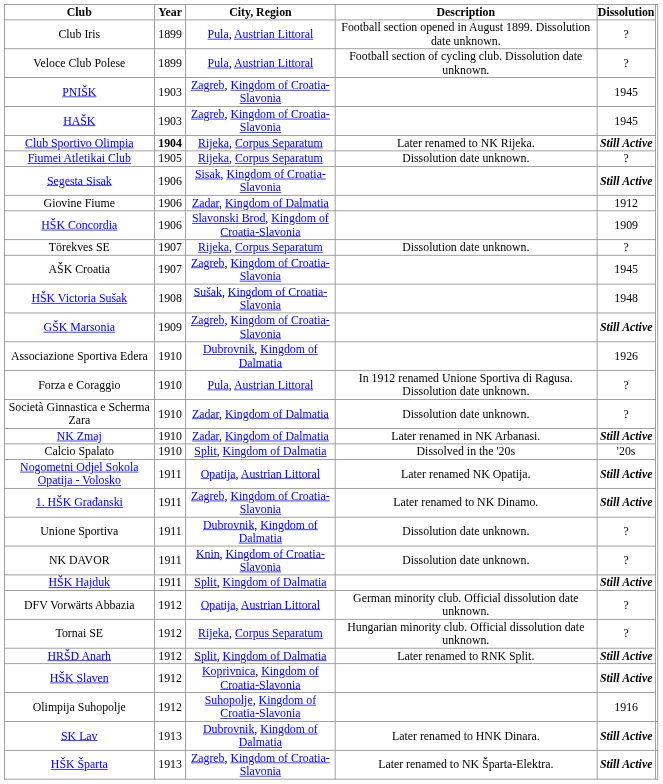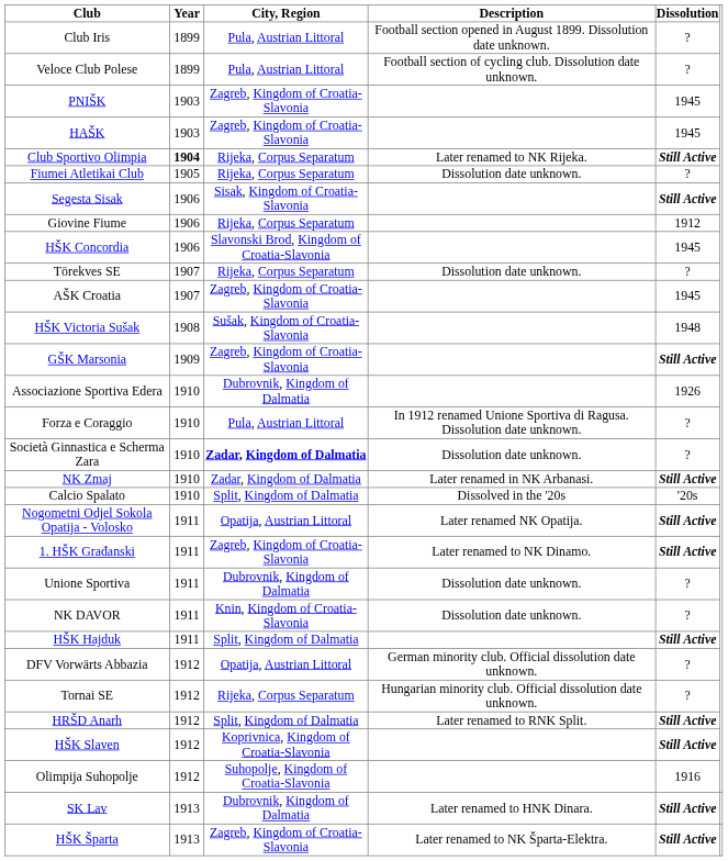Giovine Fiume | City, Region: Zadar, Kingdom of Dalmatia -> Rijeka, Corpus Separatum
HŠK Concordia | Dissolution: 1909 -> 1945
Società Ginnastica e Scherma Zara | City, Region: normal -> bold
